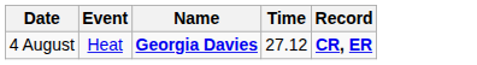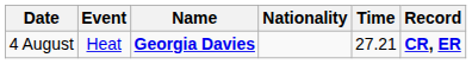+ column: Nationality
4 August | Time: 27.12 -> 27.21
